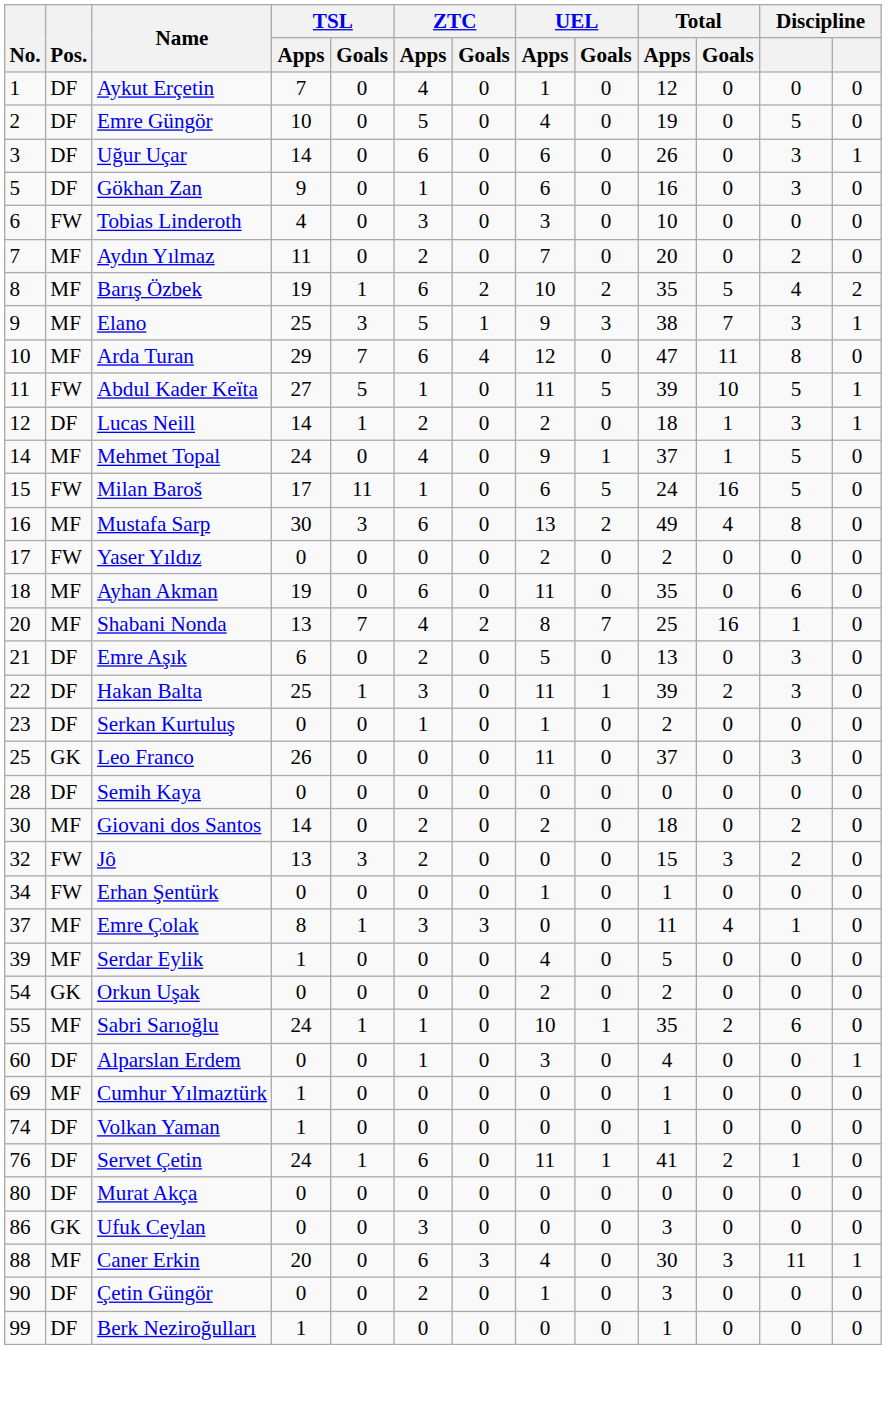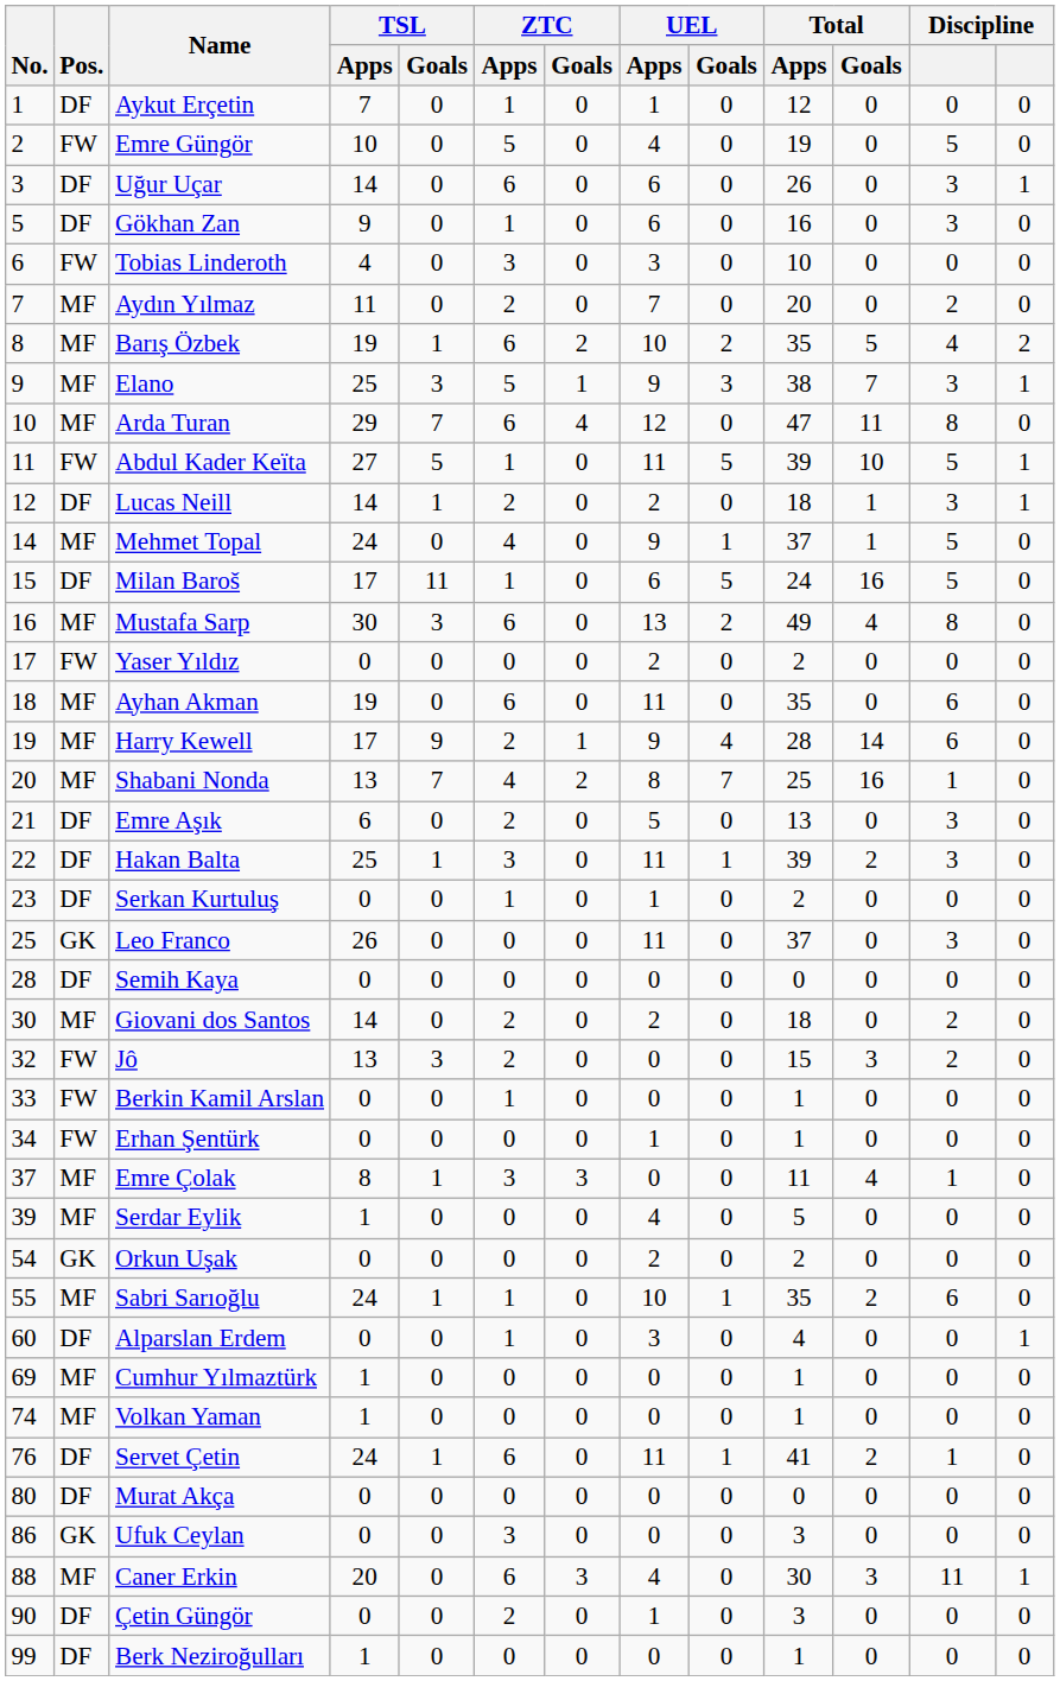Aykut Erçetin | ZTC / Apps: 4 -> 1
Emre Güngör | Pos.: DF -> FW
Milan Baroš | Pos.: FW -> DF
+ row: 19 | MF | Harry Kewell | 17 | 9 | 2 | 1 | 9 | 4 | 28 | 14 | 6 | 0
+ row: 33 | FW | Berkin Kamil Arslan | 0 | 0 | 1 | 0 | 0 | 0 | 1 | 0 | 0 | 0
Volkan Yaman | Pos.: DF -> MF
